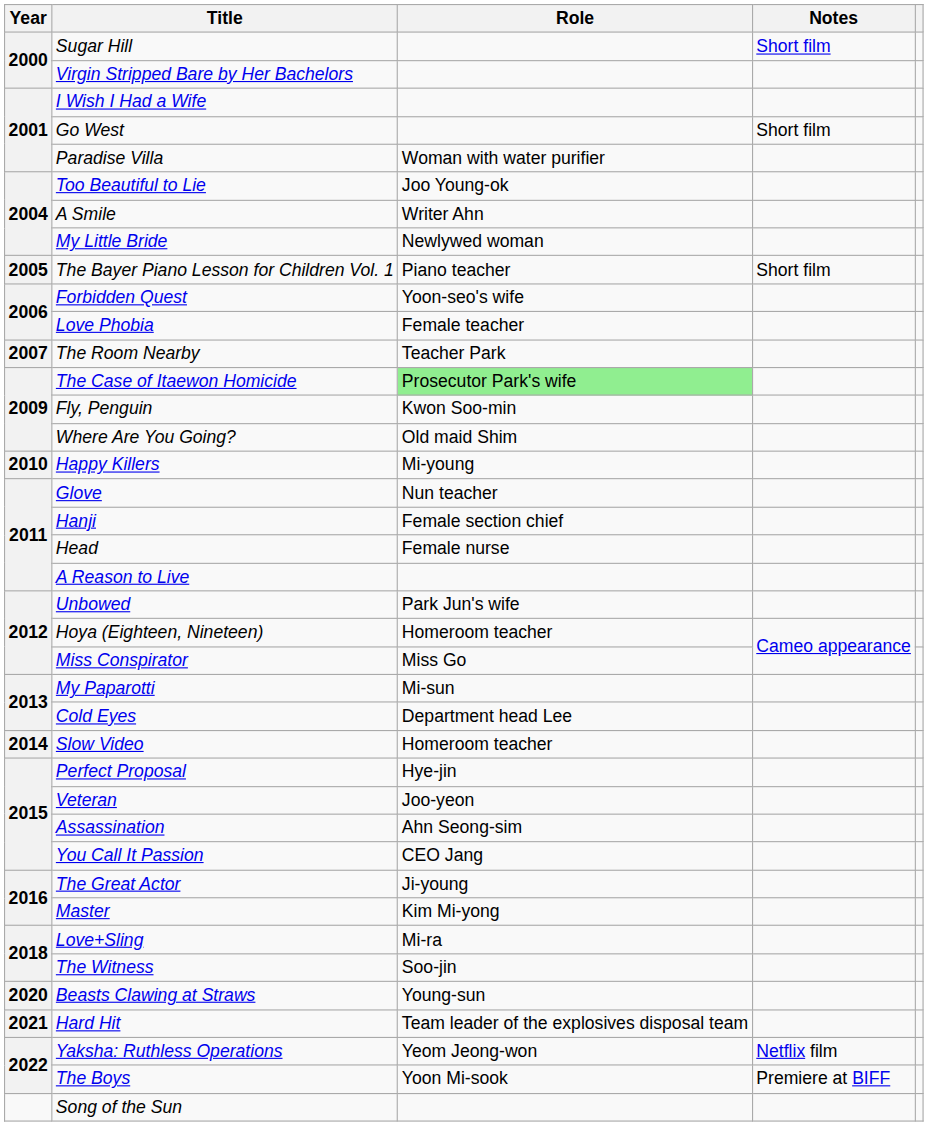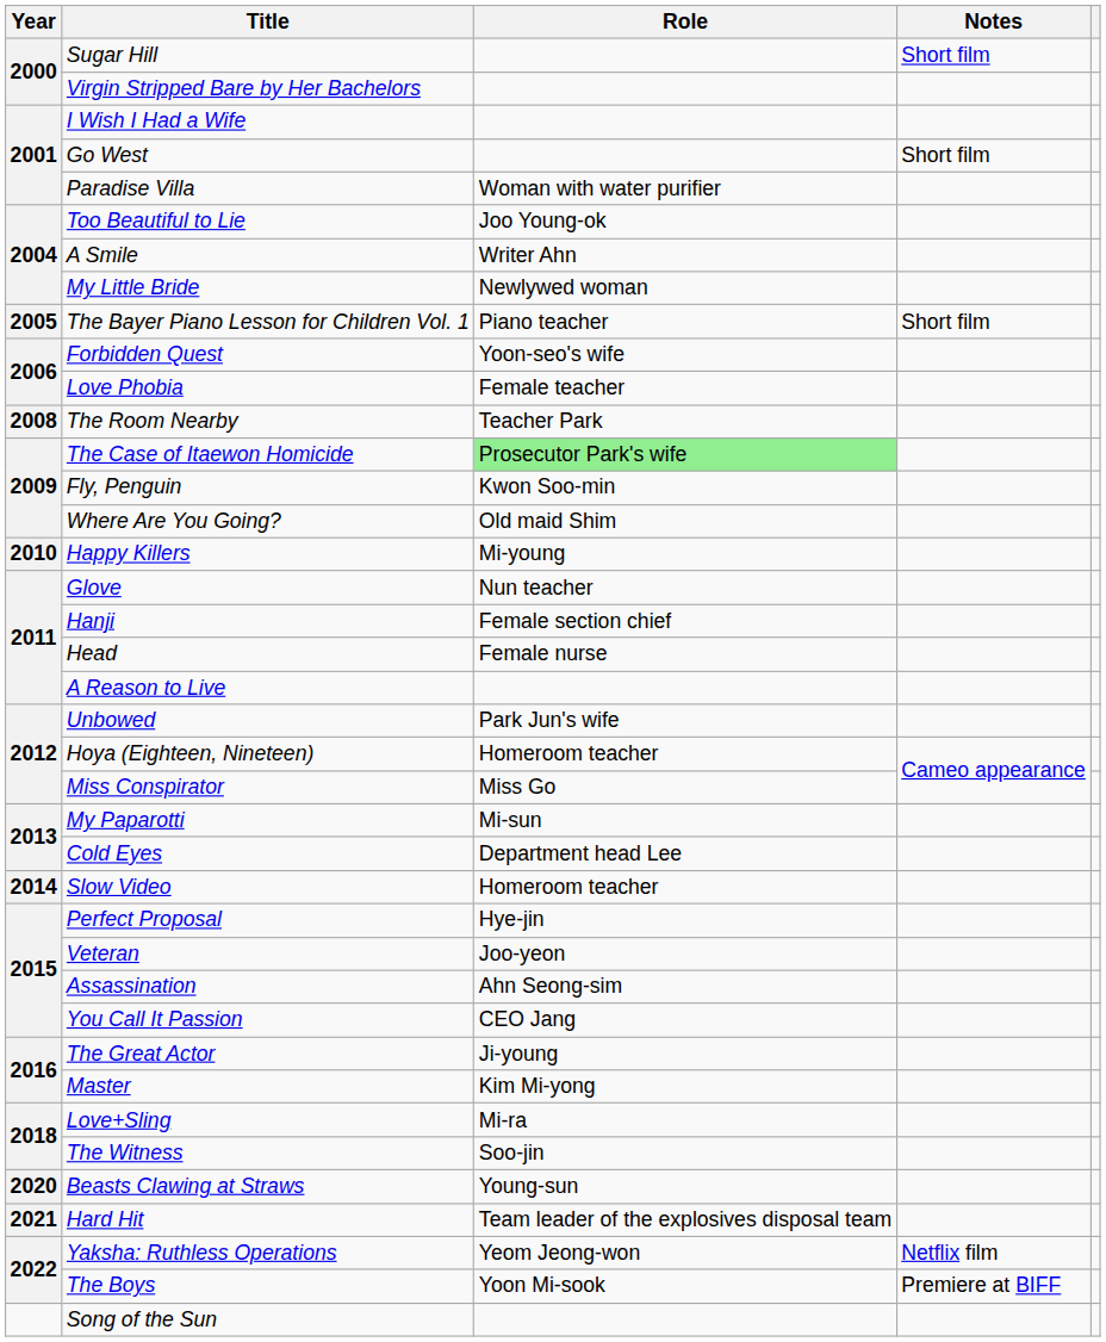The Room Nearby | Year: 2007 -> 2008
